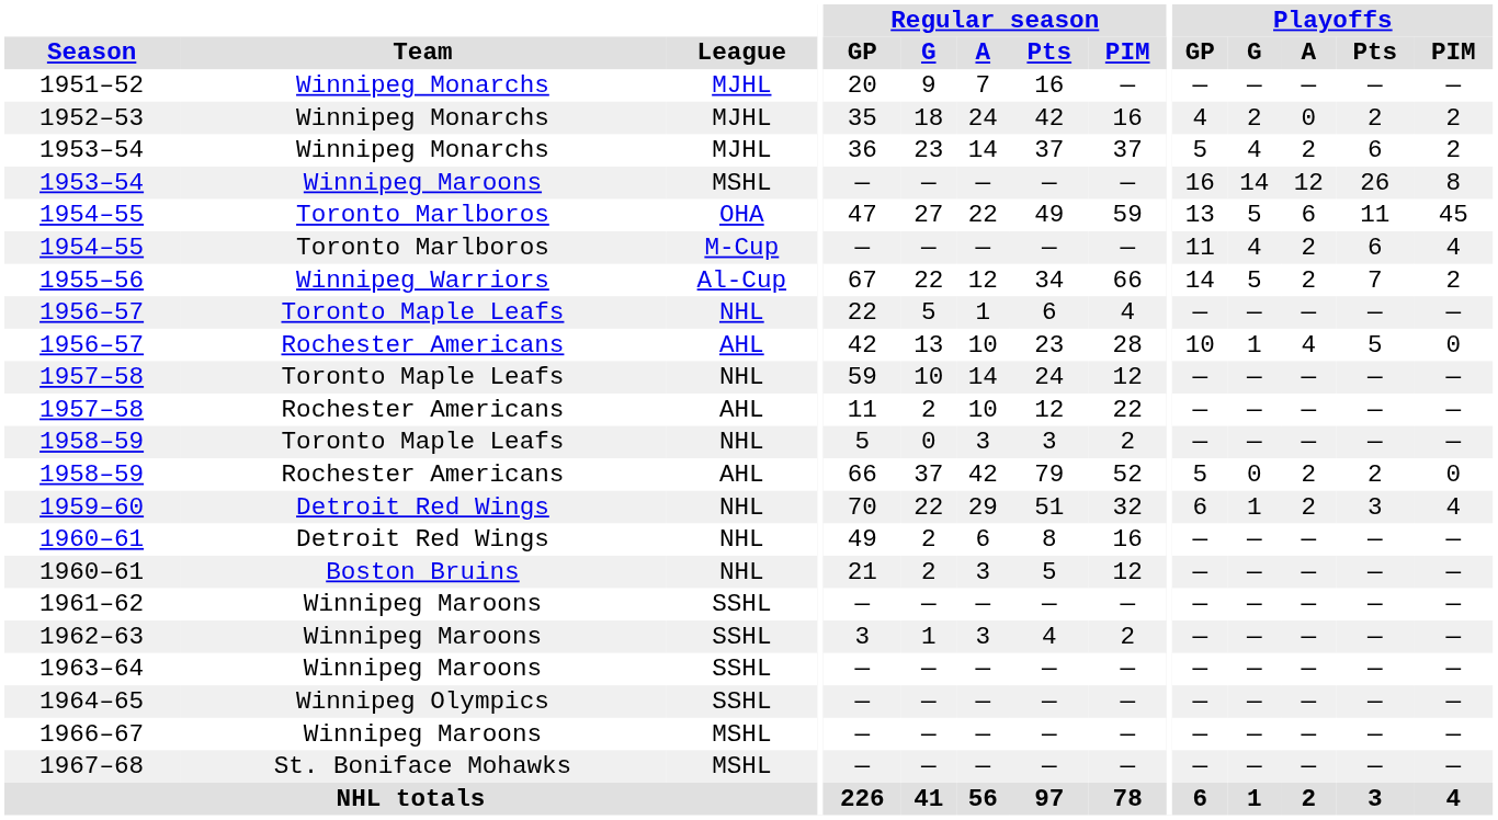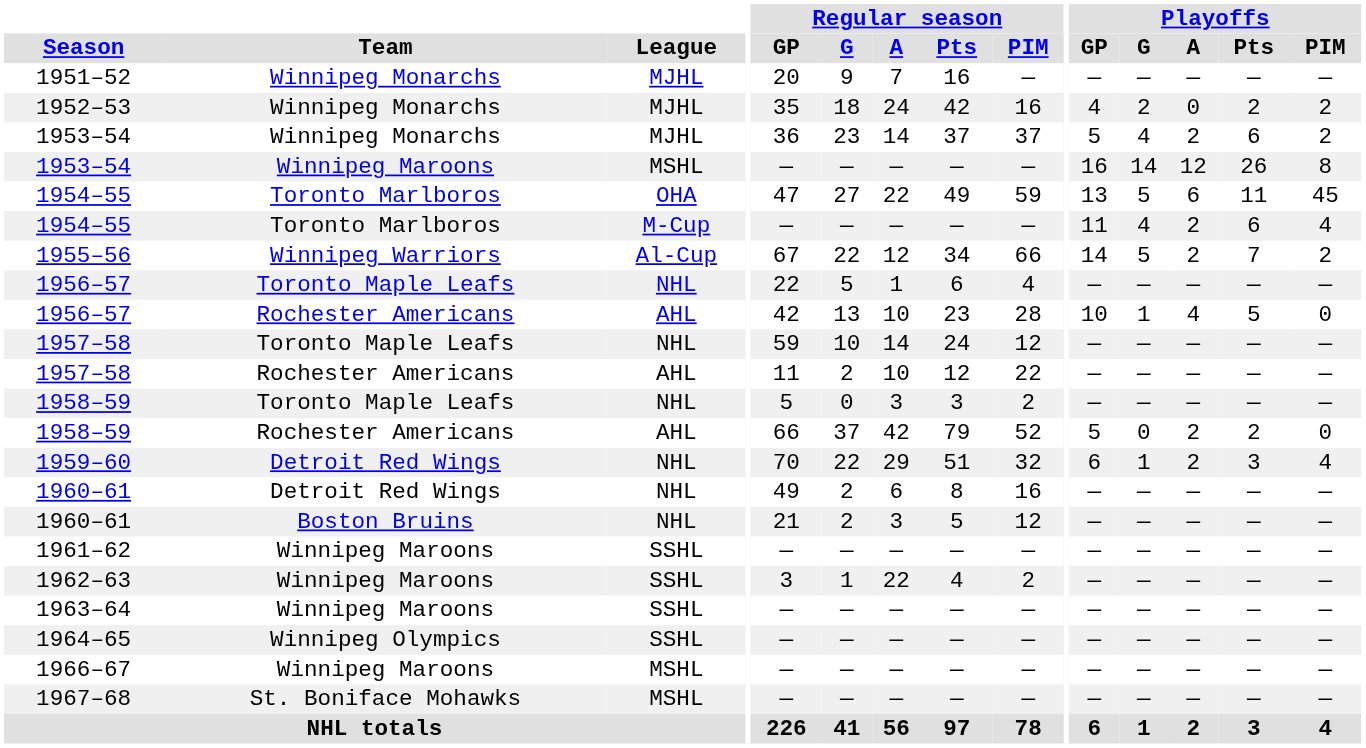1962–63 | Regular season / A: 3 -> 22
